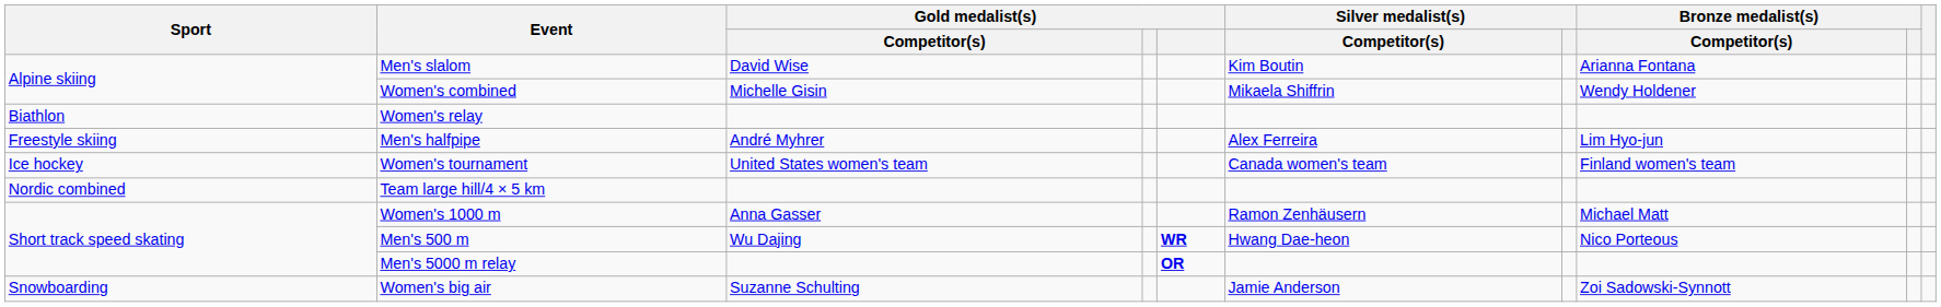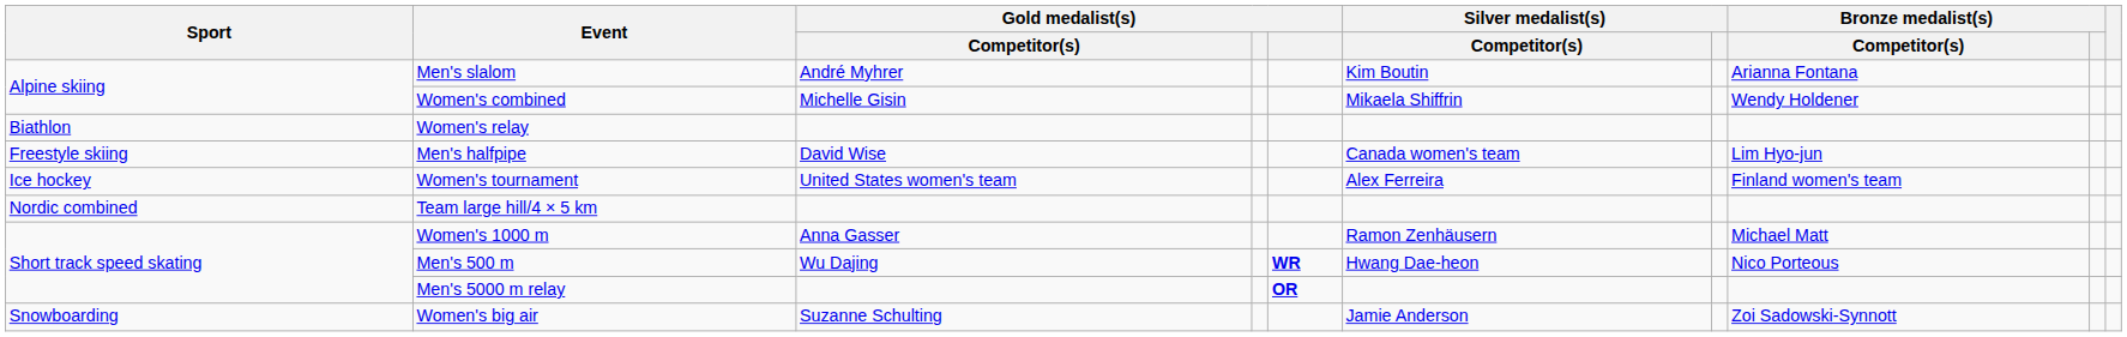Men's slalom | Gold medalist(s) / Competitor(s): David Wise -> André Myhrer
Men's halfpipe | Gold medalist(s) / Competitor(s): André Myhrer -> David Wise
Men's halfpipe | Silver medalist(s) / Competitor(s): Alex Ferreira -> Canada women's team
Women's tournament | Silver medalist(s) / Competitor(s): Canada women's team -> Alex Ferreira
